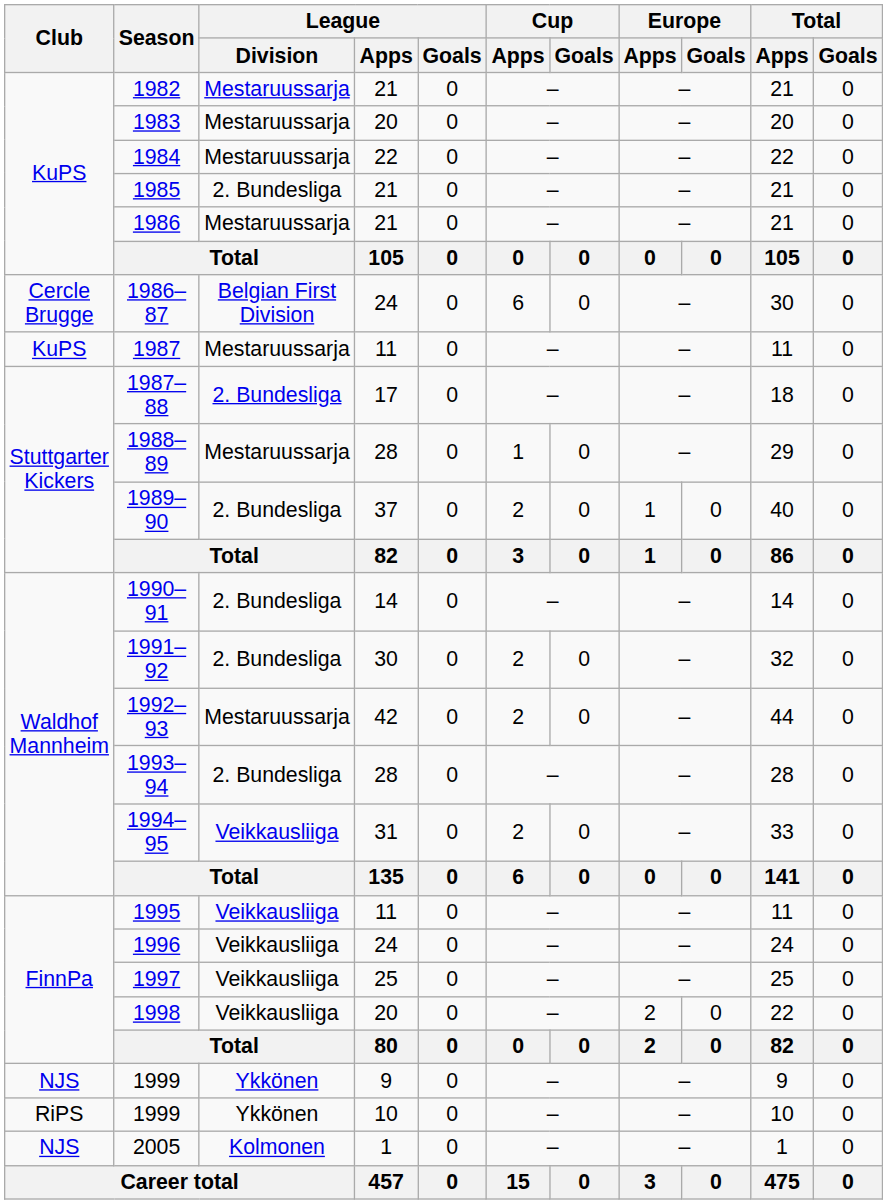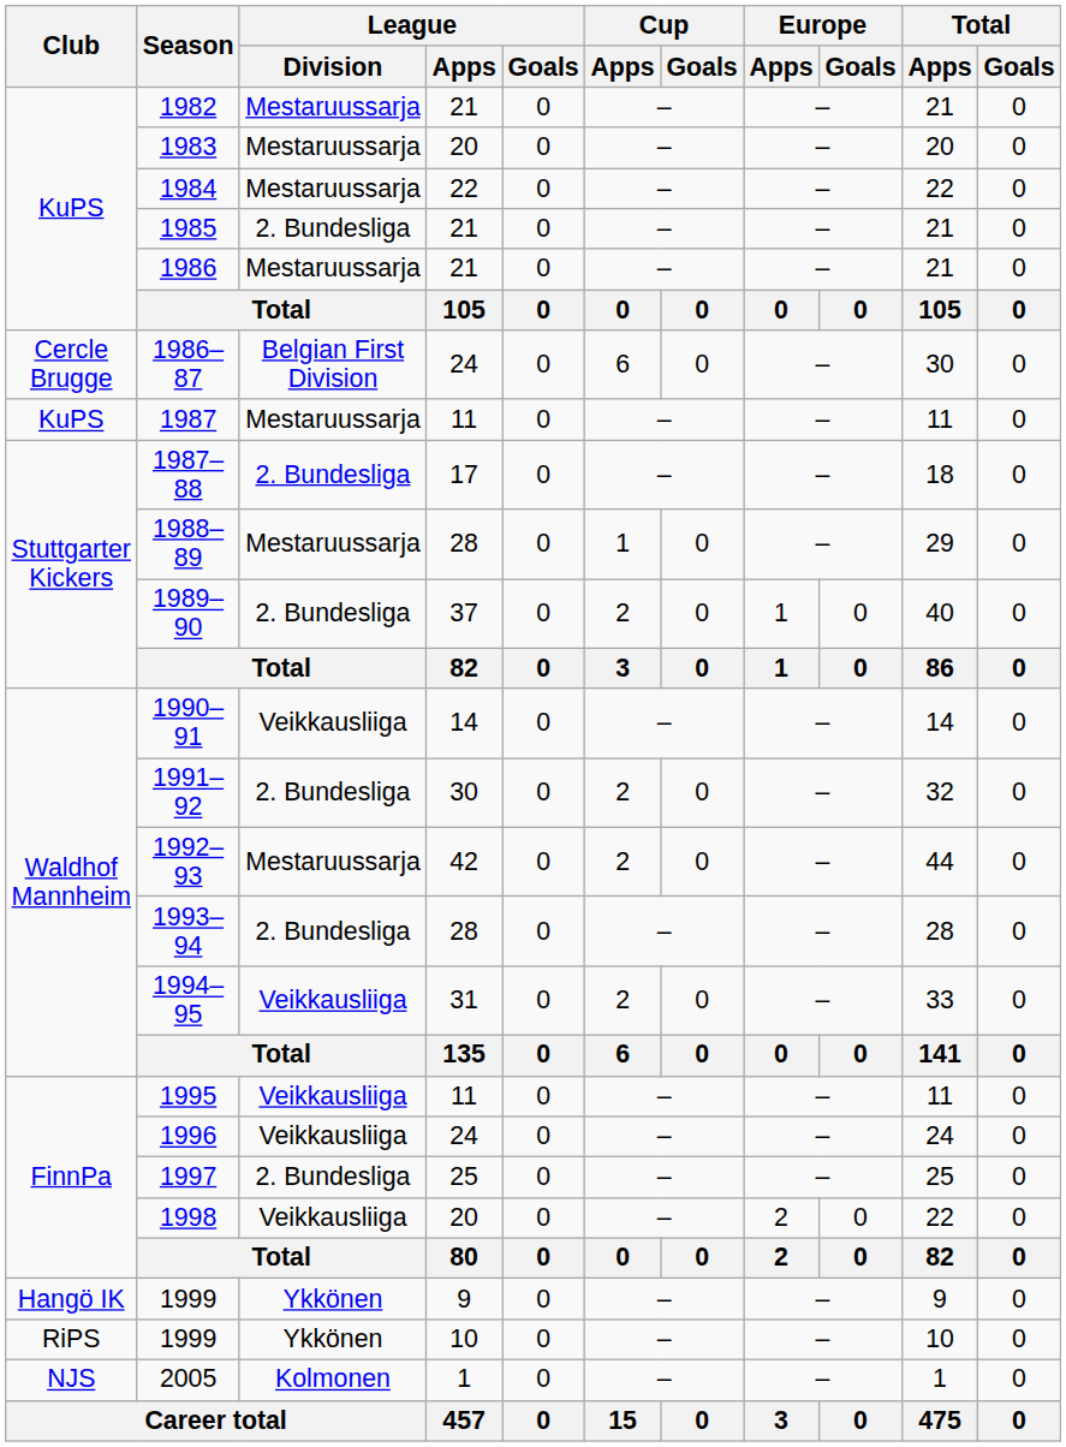1990–91 | League / Division: 2. Bundesliga -> Veikkausliiga
1997 | League / Division: Veikkausliiga -> 2. Bundesliga
1999 / 9 | Club: NJS -> Hangö IK
